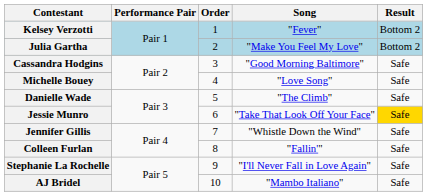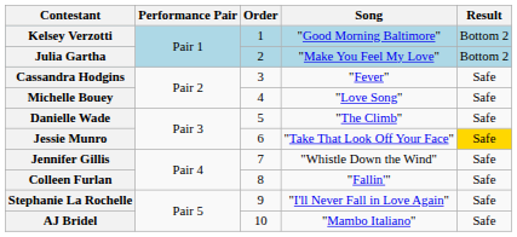Kelsey Verzotti | Song: "Fever" -> "Good Morning Baltimore"
Cassandra Hodgins | Song: "Good Morning Baltimore" -> "Fever"
